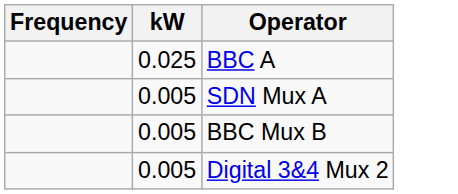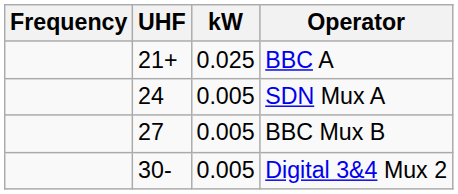+ column: UHF | 21+ | 24 | 27 | 30-
